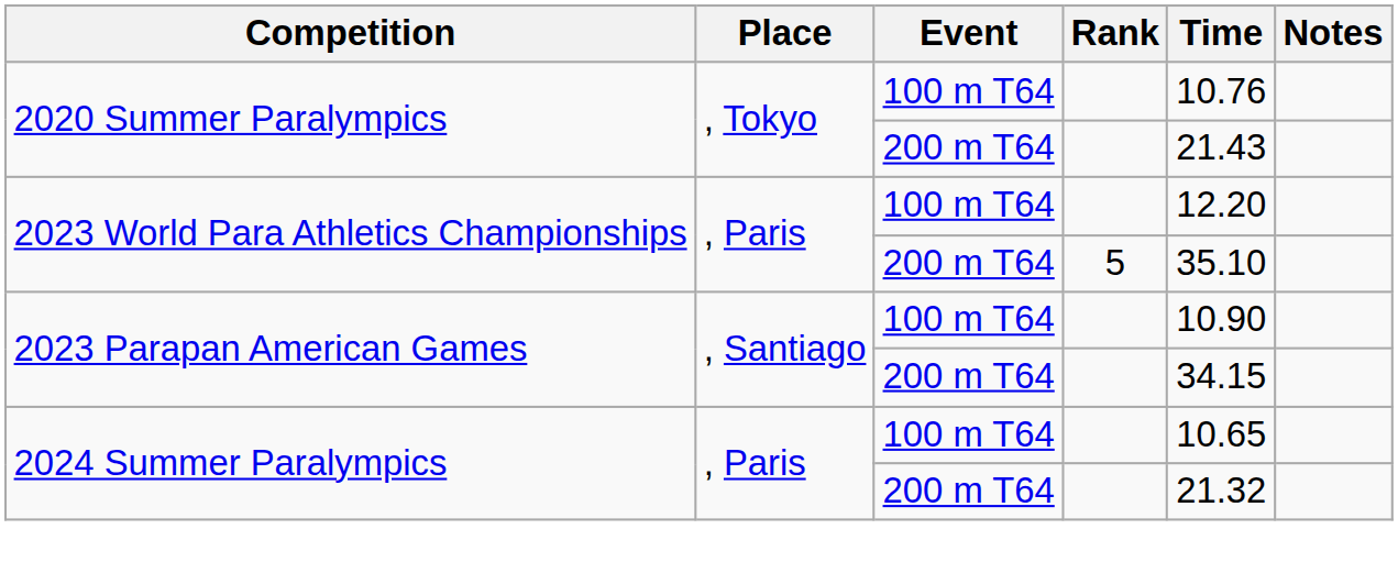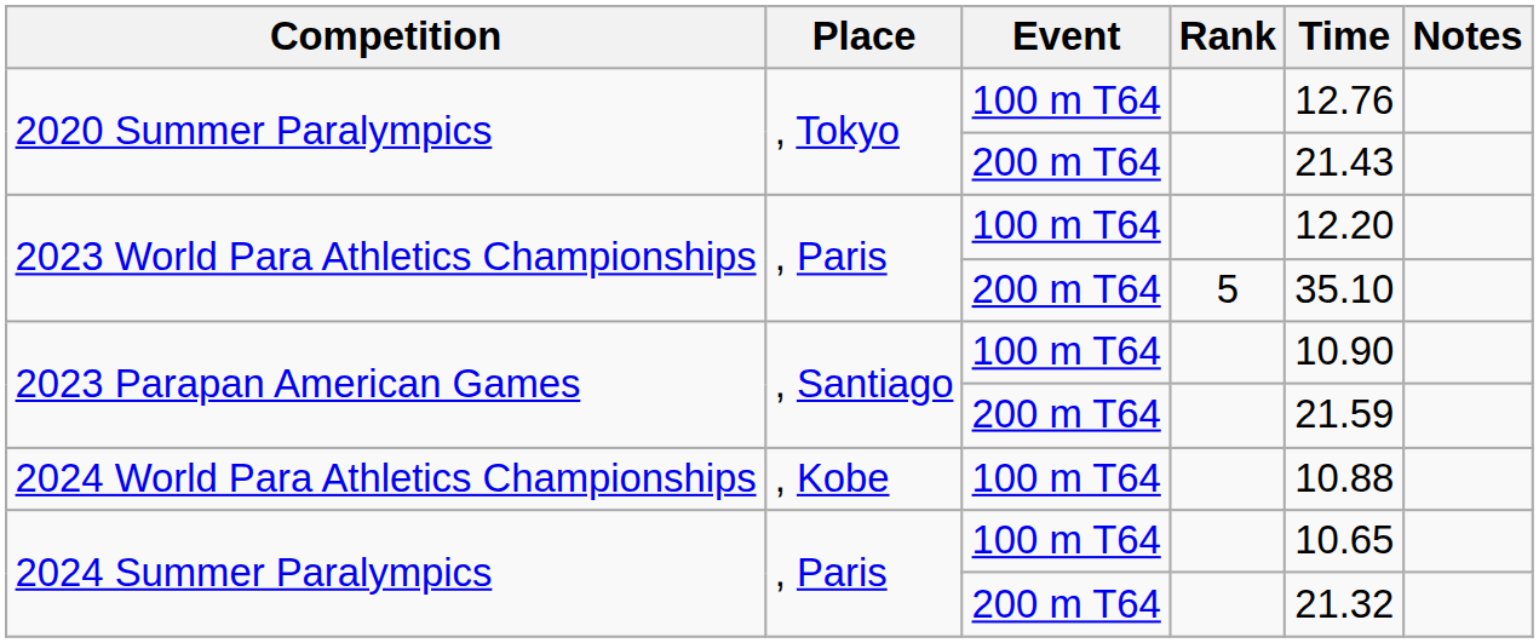2020 Summer Paralympics / 100 m T64 | Time: 10.76 -> 12.76
2023 Parapan American Games / 200 m T64 | Time: 34.15 -> 21.59
+ row: 2024 World Para Athletics Championships | , Kobe | 100 m T64 | 10.88
